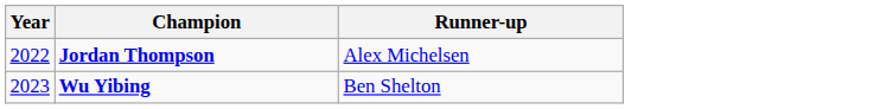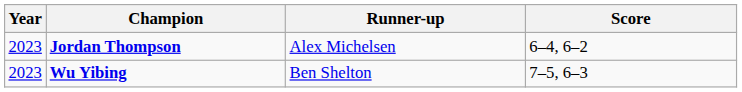+ column: Score | 6–4, 6–2 | 7–5, 6–3
Jordan Thompson | Year: 2022 -> 2023
